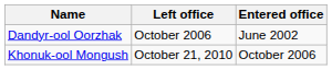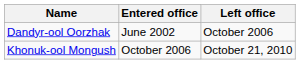columns swapped: Entered office <-> Left office
